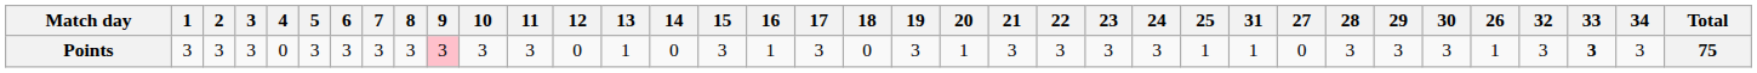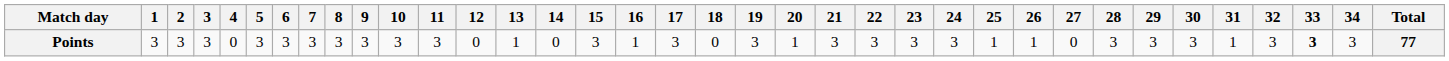columns swapped: 26 <-> 31
Points | 9: pink background -> no background
Points | Total: 75 -> 77
